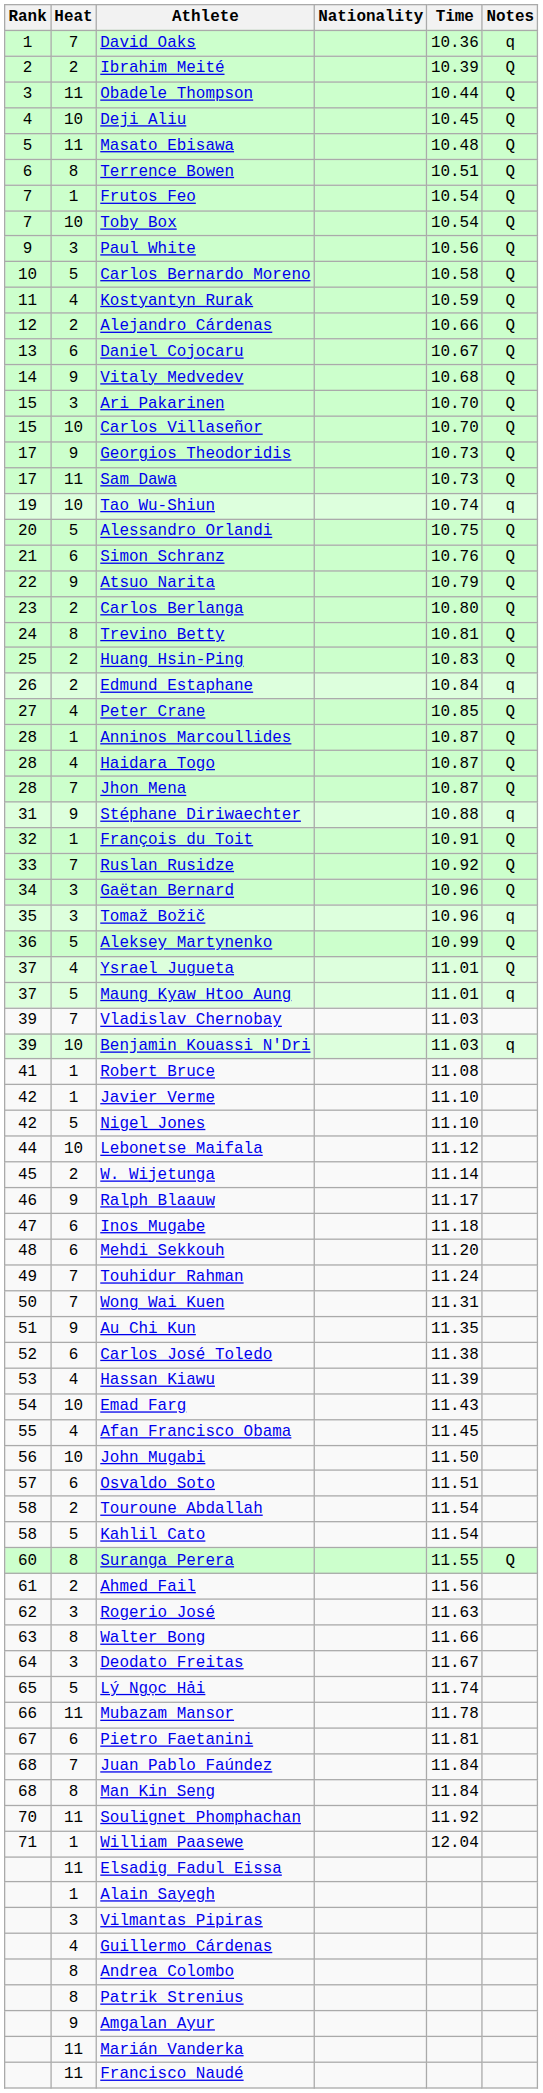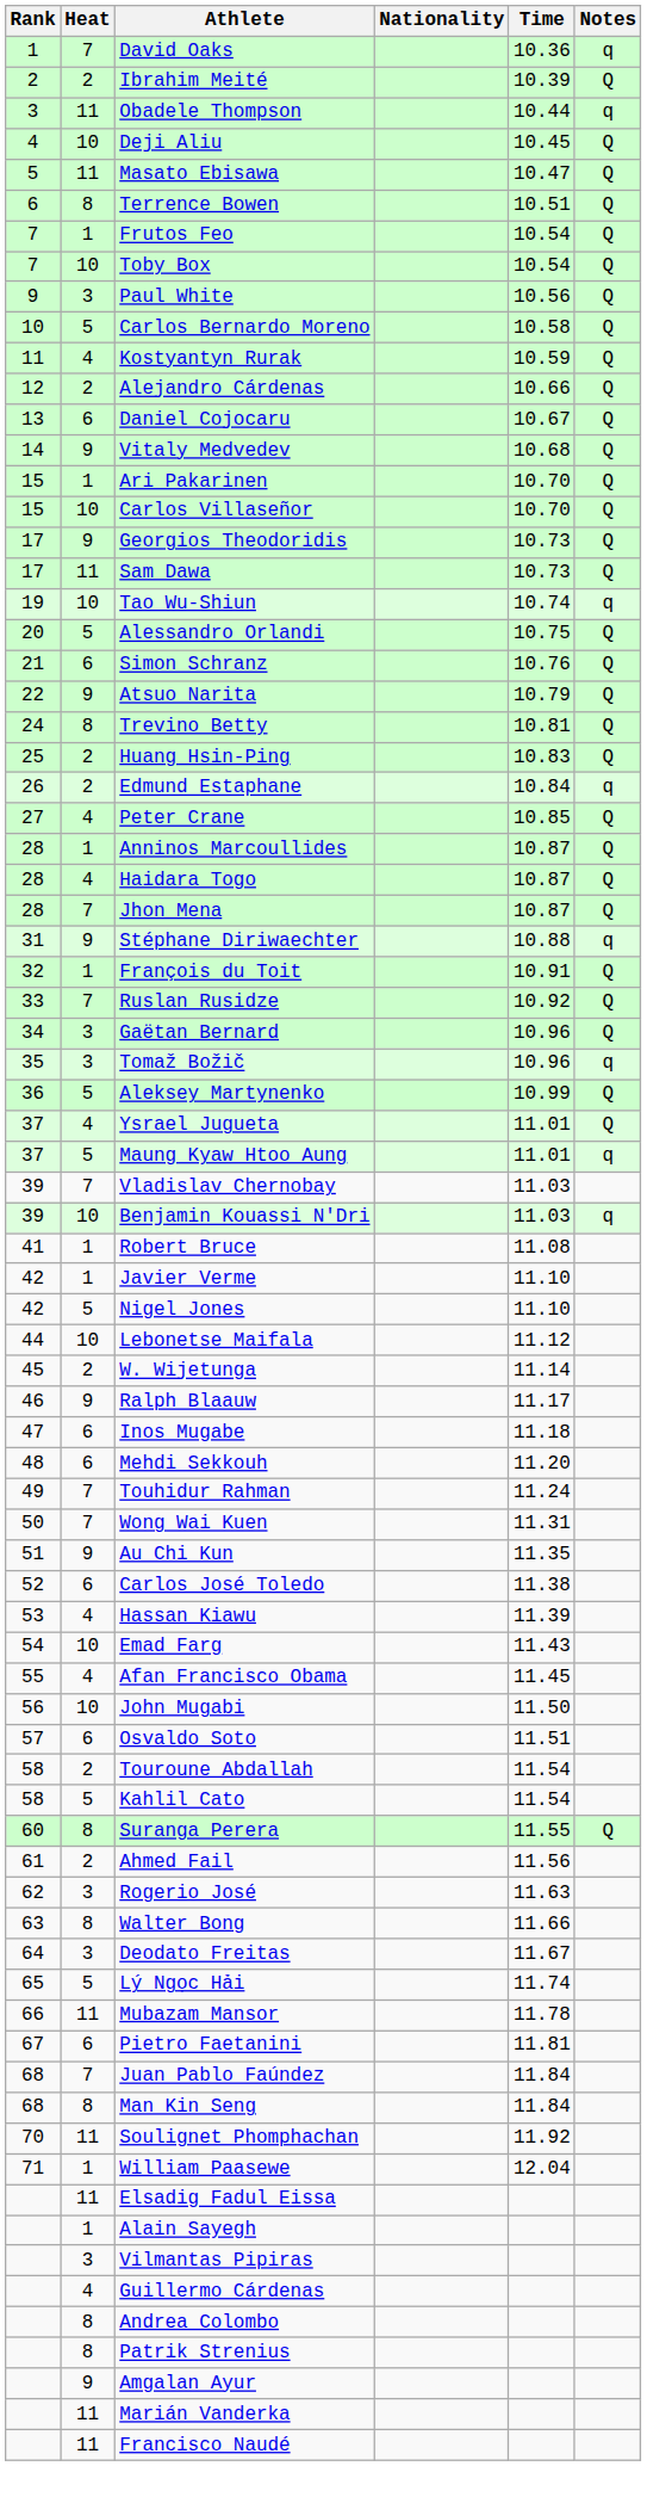Obadele Thompson | Notes: Q -> q
Masato Ebisawa | Time: 10.48 -> 10.47
Ari Pakarinen | Heat: 3 -> 1
- row: 23 | 2 | Carlos Berlanga | 10.80 | Q
